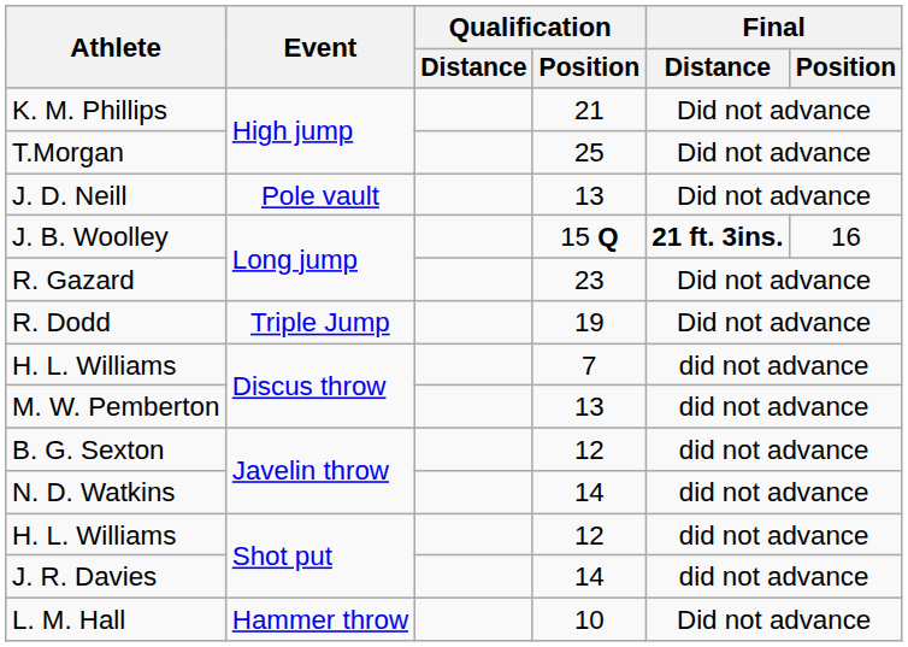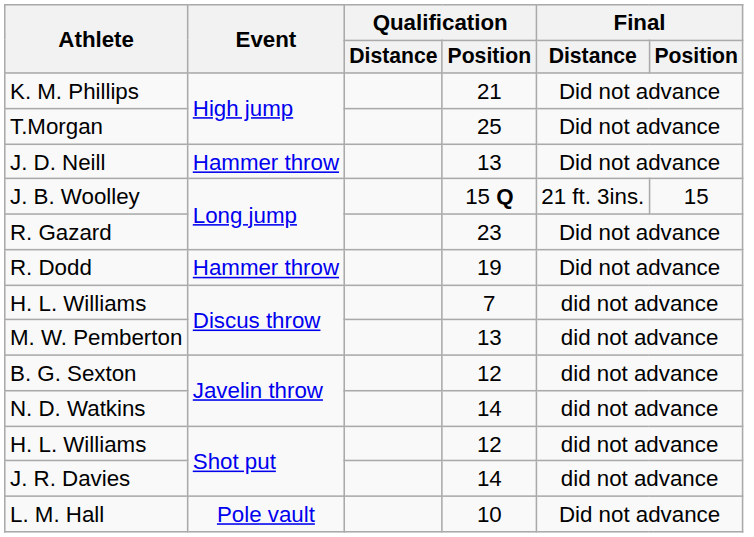J. D. Neill | Event: Pole vault -> Hammer throw
J. B. Woolley | Final / Distance: bold -> normal
J. B. Woolley | Final / Position: 16 -> 15
R. Dodd | Event: Triple Jump -> Hammer throw
L. M. Hall | Event: Hammer throw -> Pole vault
